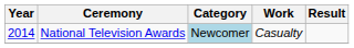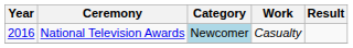National Television Awards | Year: 2014 -> 2016
